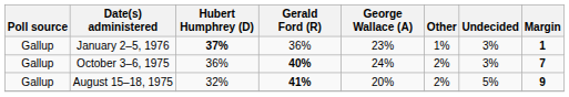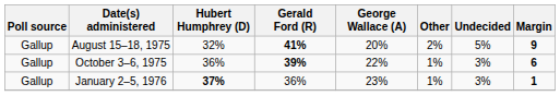rows swapped: August 15–18, 1975 <-> January 2–5, 1976
October 3–6, 1975 | Gerald Ford (R): 40% -> 39%
October 3–6, 1975 | George Wallace (A): 24% -> 22%
October 3–6, 1975 | Other: 2% -> 1%
October 3–6, 1975 | Margin: 7 -> 6
